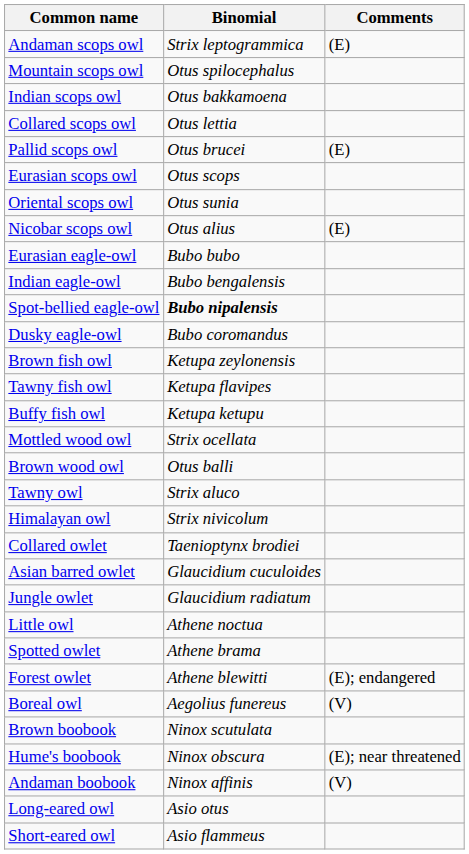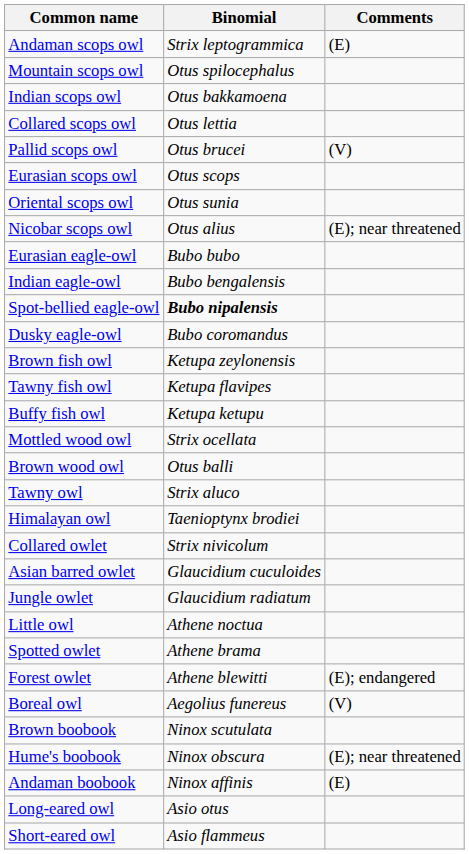Pallid scops owl | Comments: (E) -> (V)
Nicobar scops owl | Comments: (E) -> (E); near threatened
Himalayan owl | Binomial: Strix nivicolum -> Taenioptynx brodiei
Collared owlet | Binomial: Taenioptynx brodiei -> Strix nivicolum
Andaman boobook | Comments: (V) -> (E)
